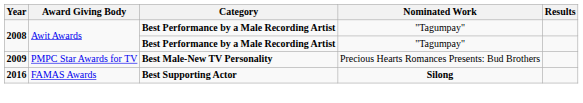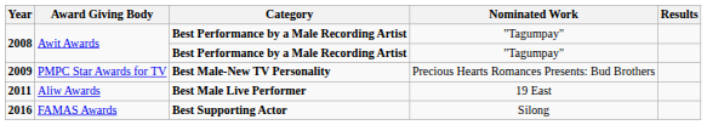+ row: 2011 | Aliw Awards | Best Male Live Performer | 19 East
2016 | Nominated Work: bold -> normal
